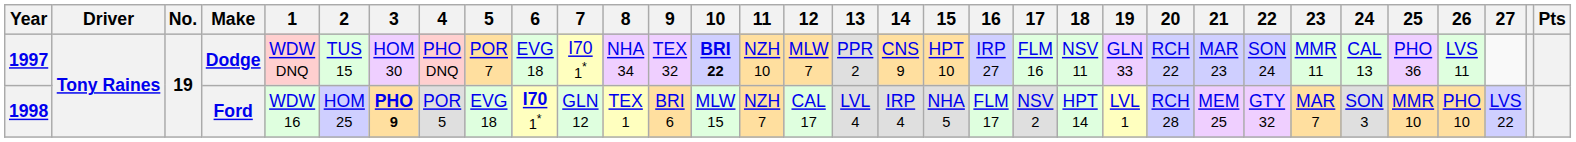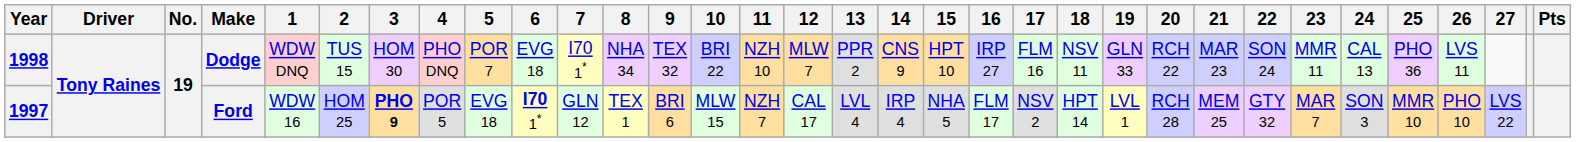Dodge | Year: 1997 -> 1998
Dodge | 10: bold -> normal
Ford | Year: 1998 -> 1997
